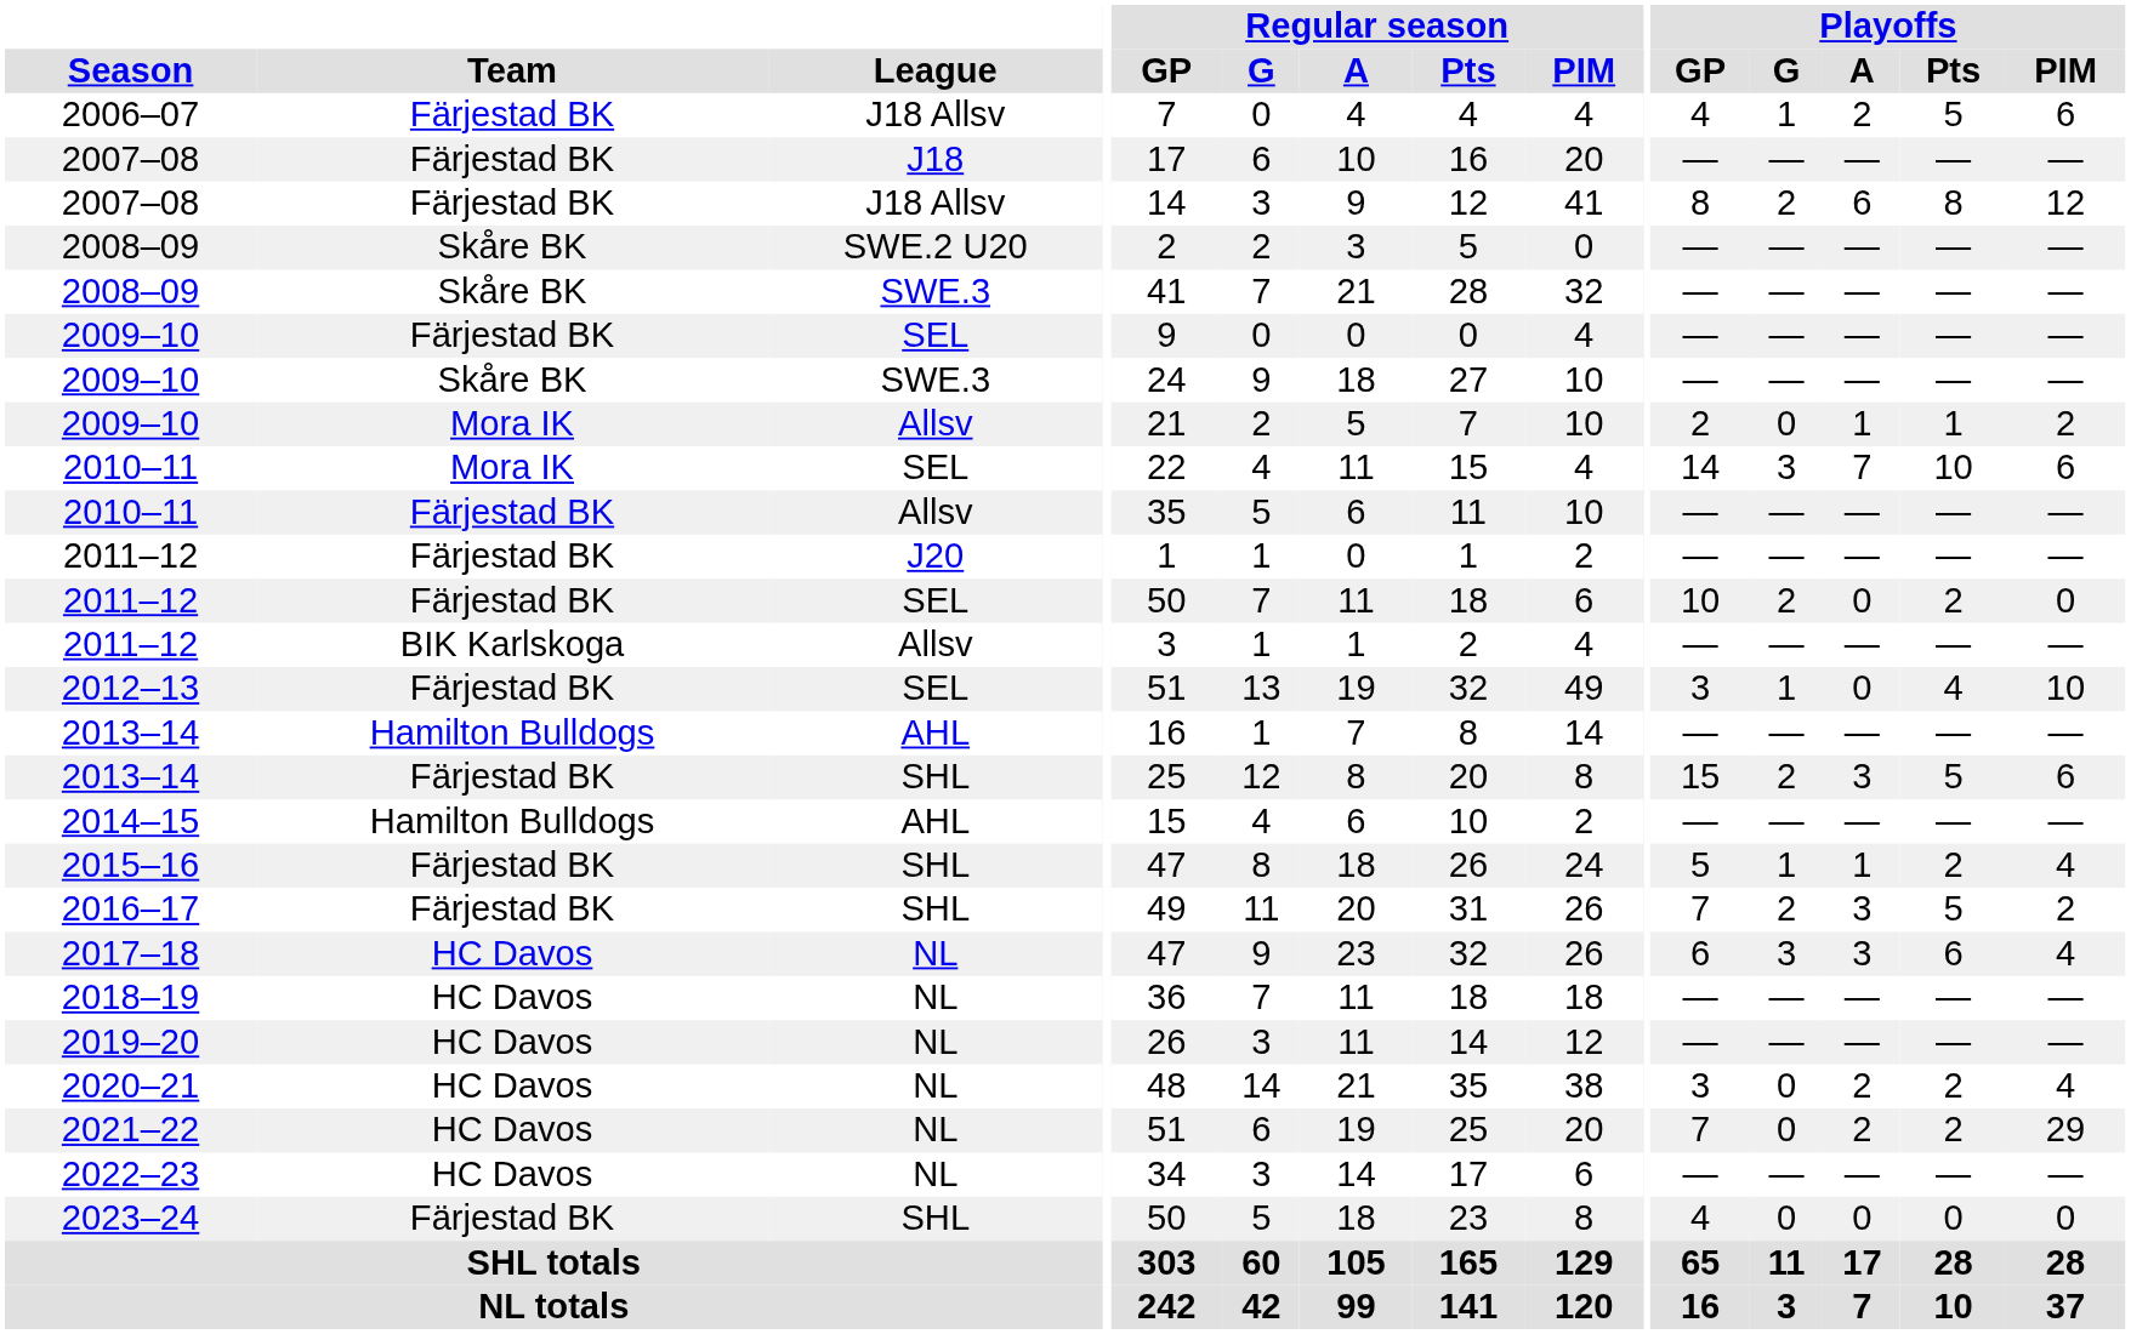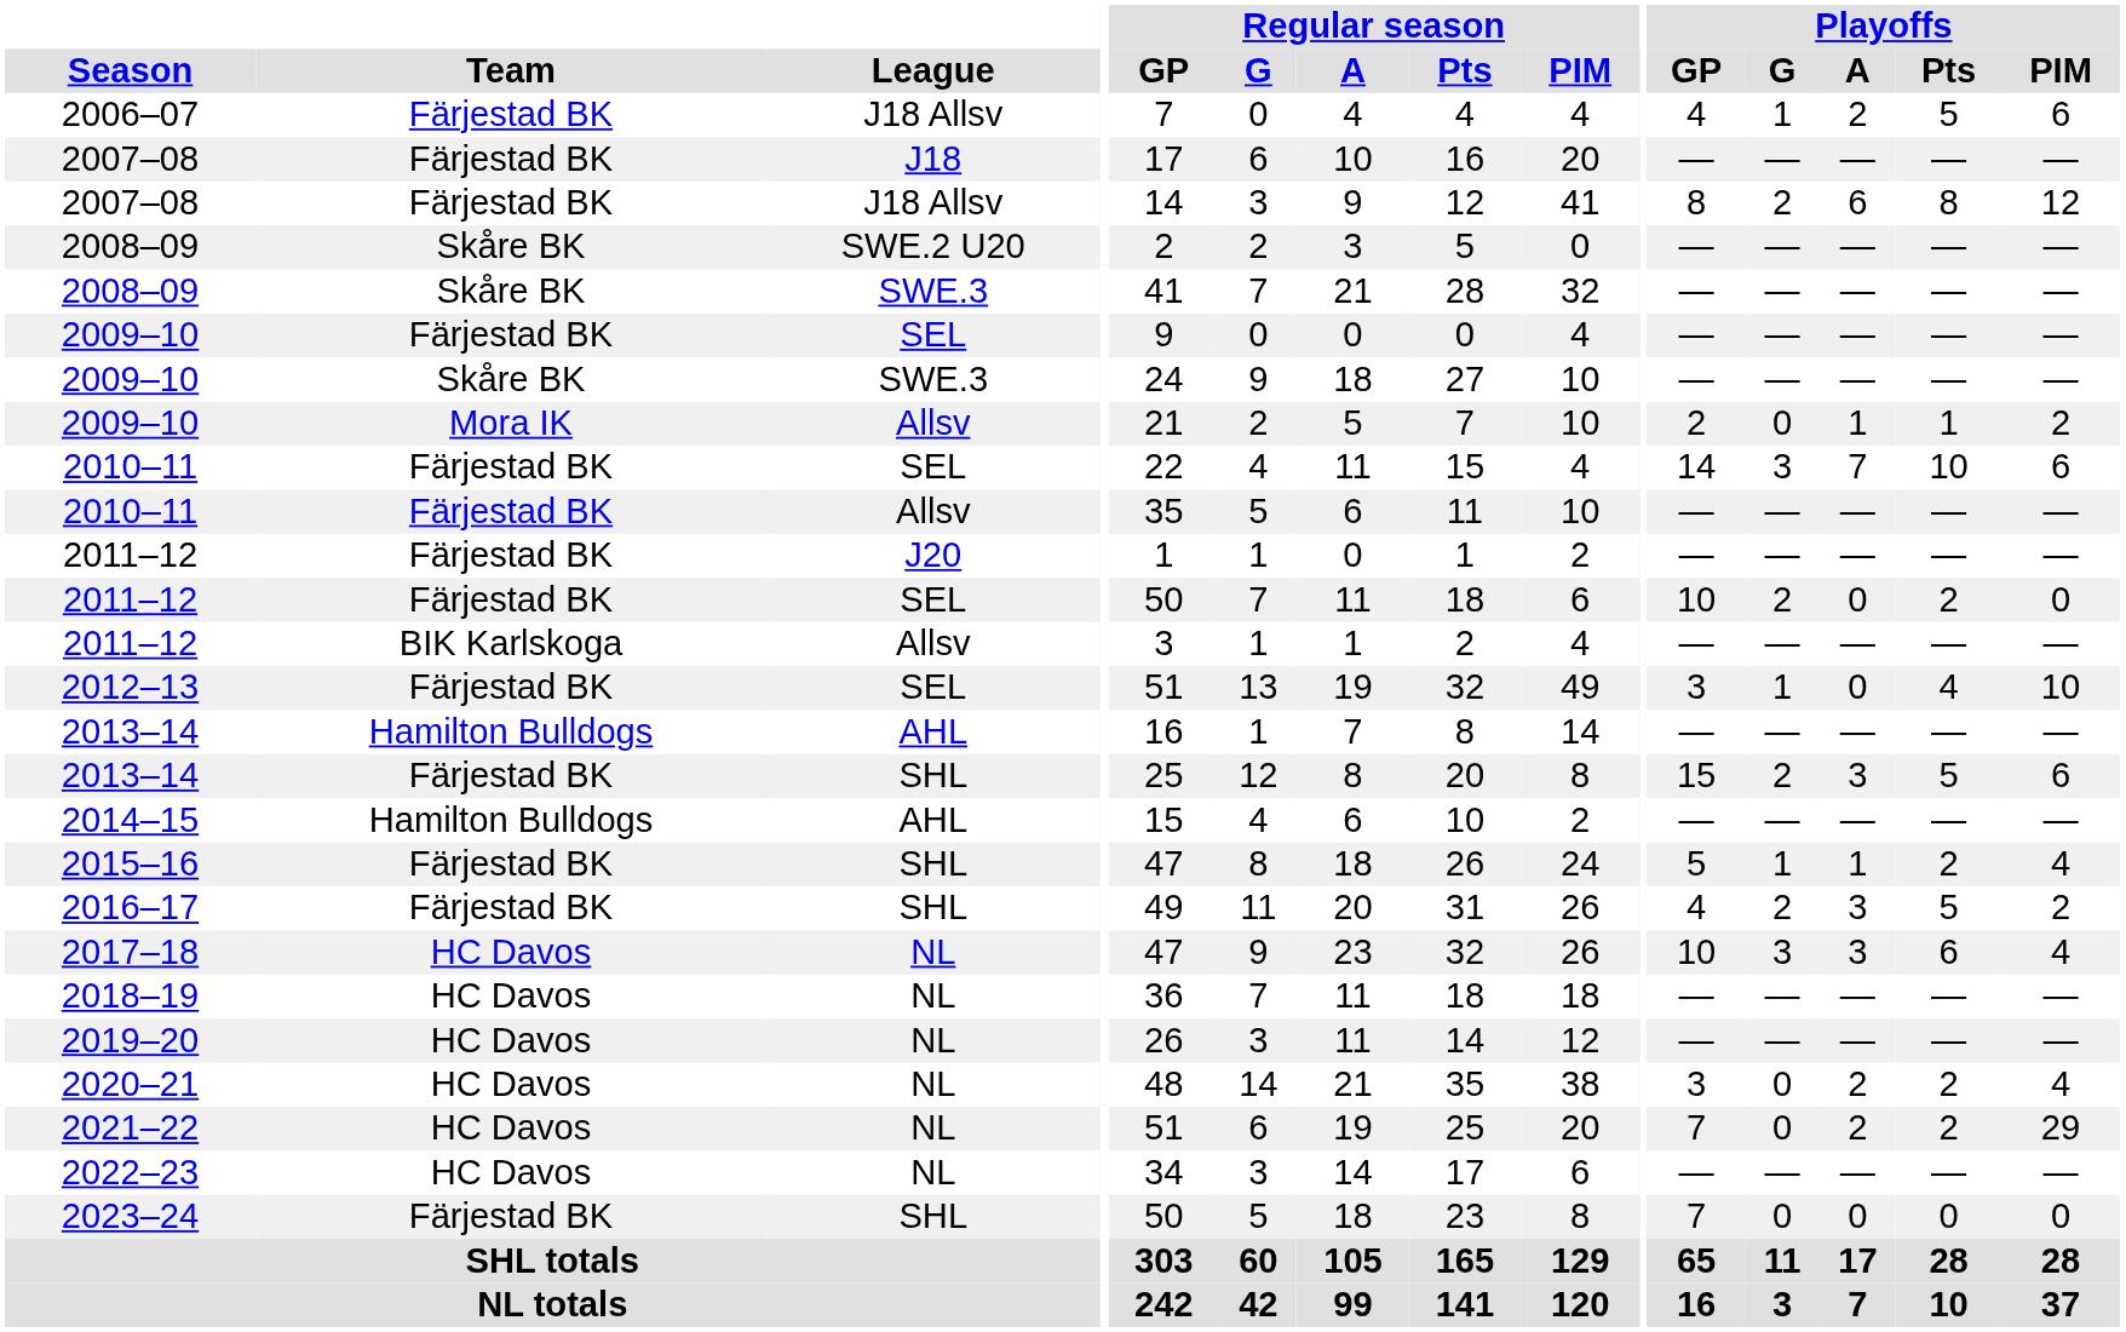2010–11 / SEL | Team: Mora IK -> Färjestad BK
2016–17 | Playoffs / GP: 7 -> 4
2017–18 | Playoffs / GP: 6 -> 10
2023–24 | Playoffs / GP: 4 -> 7
